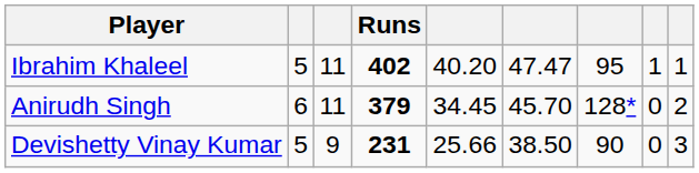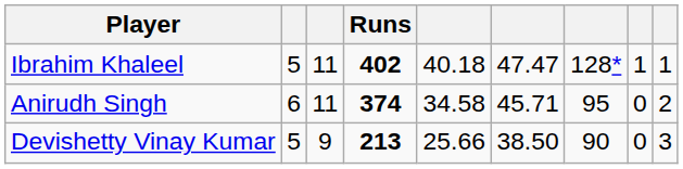Ibrahim Khaleel | column 5: 40.20 -> 40.18
Ibrahim Khaleel | column 7: 95 -> 128*
Anirudh Singh | Runs: 379 -> 374
Anirudh Singh | column 5: 34.45 -> 34.58
Anirudh Singh | column 6: 45.70 -> 45.71
Anirudh Singh | column 7: 128* -> 95
Devishetty Vinay Kumar | Runs: 231 -> 213
